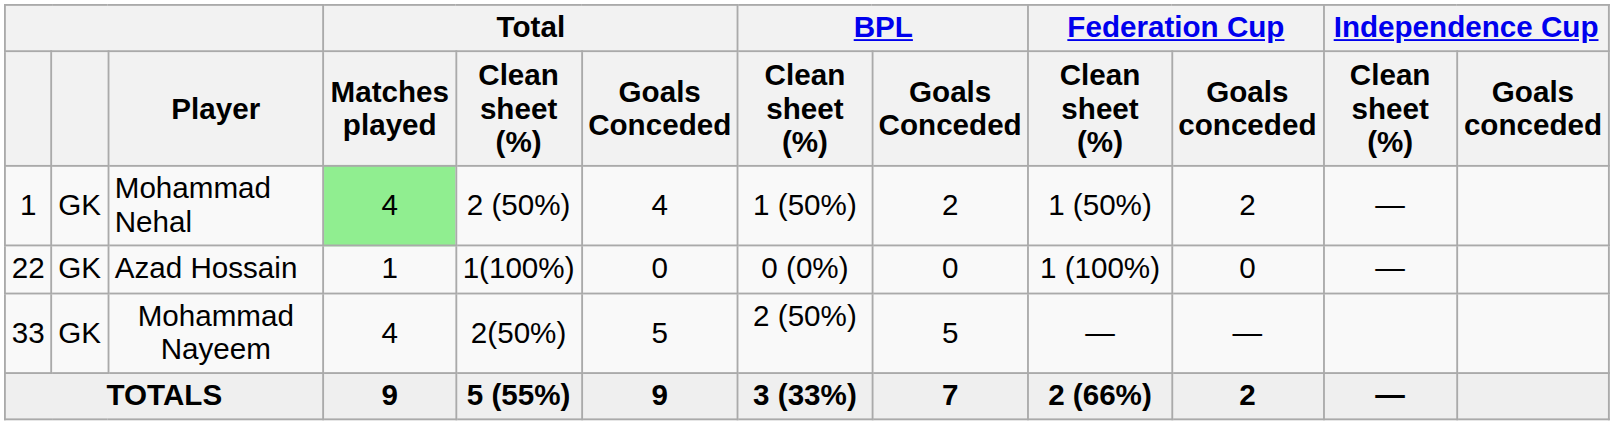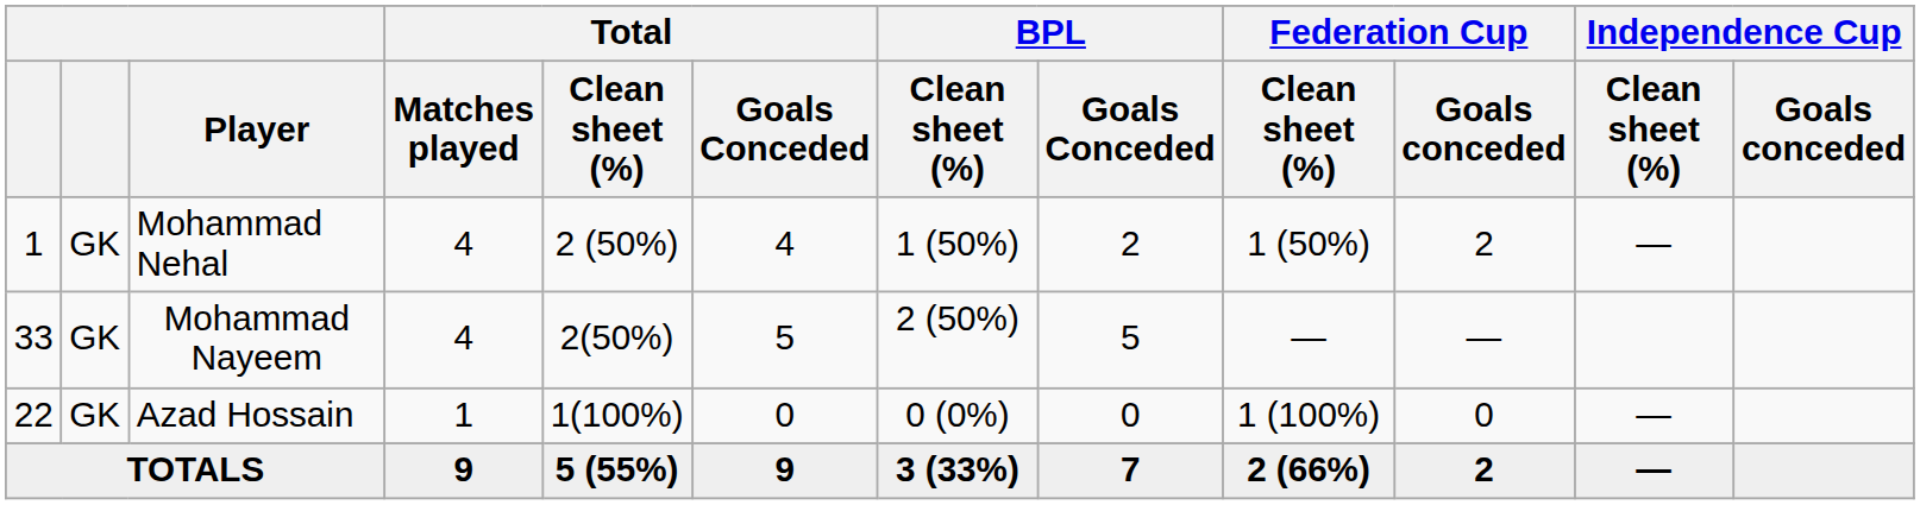Mohammad Nehal | Total / Matches played: lightgreen background -> no background
rows swapped: Azad Hossain <-> Mohammad Nayeem
